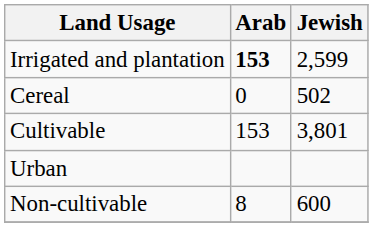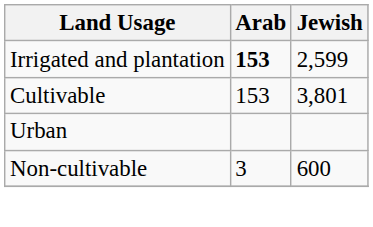- row: Cereal | 0 | 502
Non-cultivable | Arab: 8 -> 3
